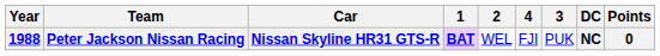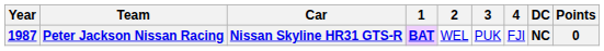columns swapped: 3 <-> 4
Peter Jackson Nissan Racing | Year: 1988 -> 1987
